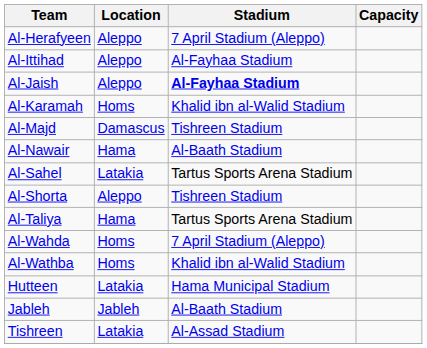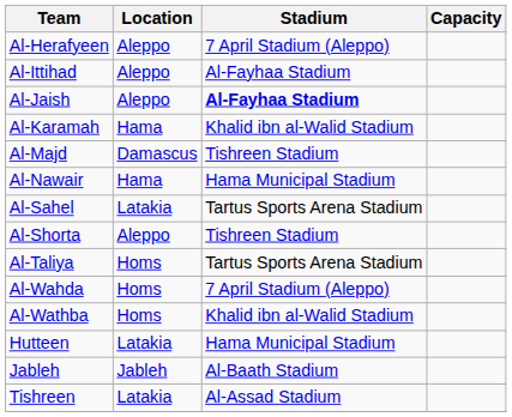Al-Karamah | Location: Homs -> Hama
Al-Nawair | Stadium: Al-Baath Stadium -> Hama Municipal Stadium
Al-Taliya | Location: Hama -> Homs
